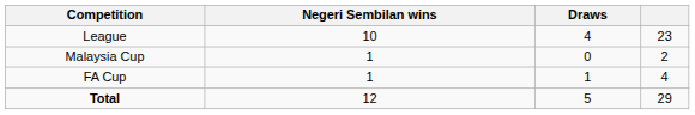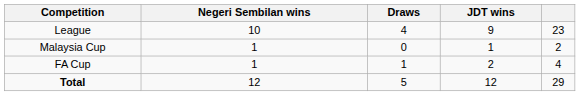+ column: JDT wins | 9 | 1 | 2 | 12
